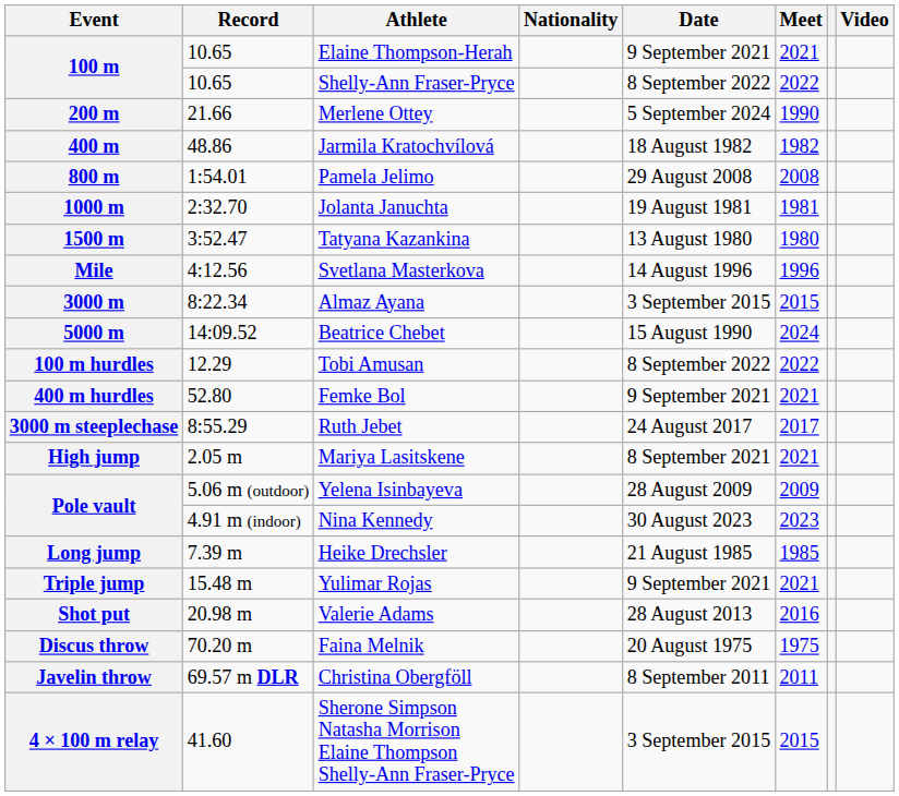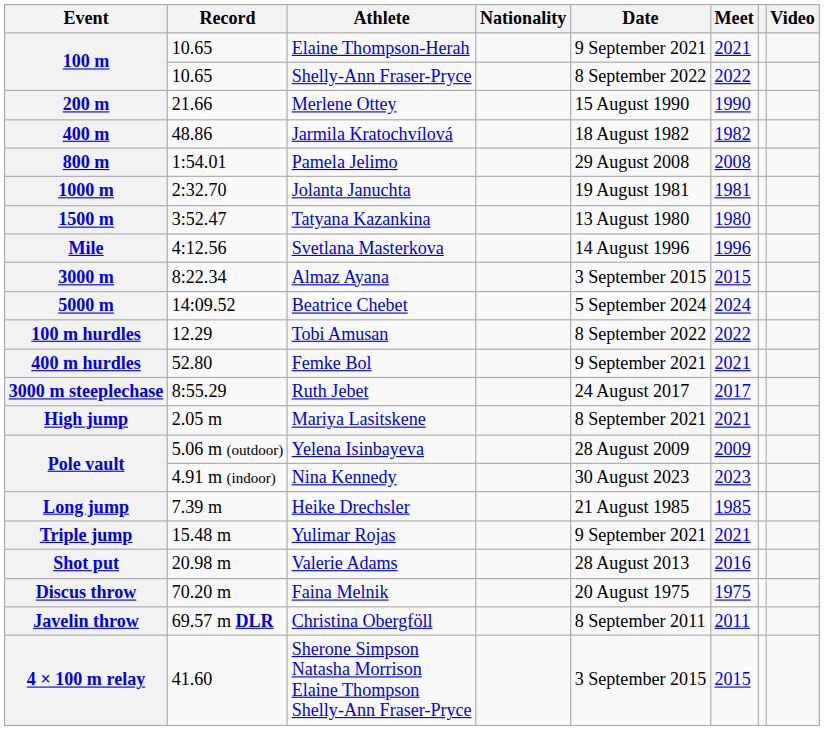200 m | Date: 5 September 2024 -> 15 August 1990
5000 m | Date: 15 August 1990 -> 5 September 2024
